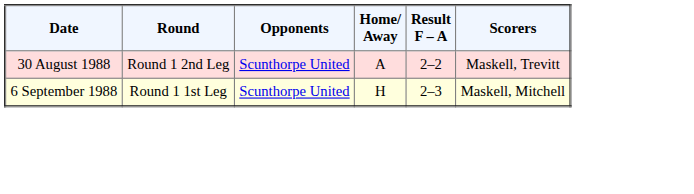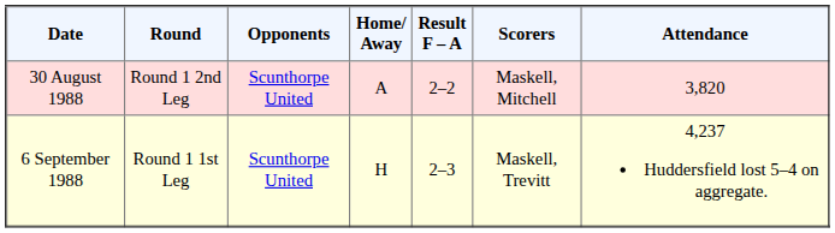+ column: Attendance | 3,820 | 4,237 Huddersfield lost 5–4 on aggregate.
30 August 1988 | Scorers: Maskell, Trevitt -> Maskell, Mitchell
6 September 1988 | Scorers: Maskell, Mitchell -> Maskell, Trevitt
